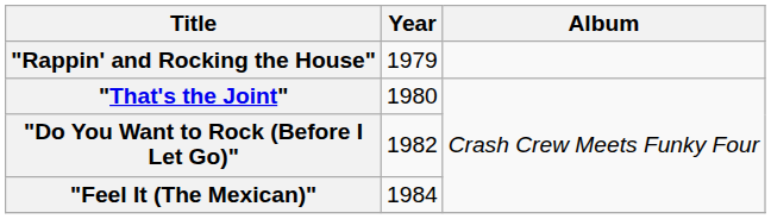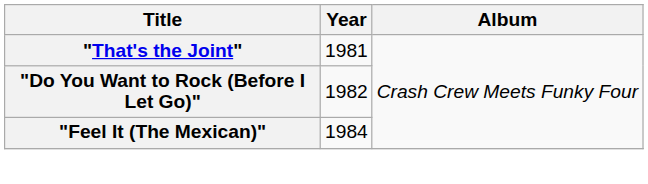- row: "Rappin' and Rocking the House" | 1979
"That's the Joint" | Year: 1980 -> 1981
